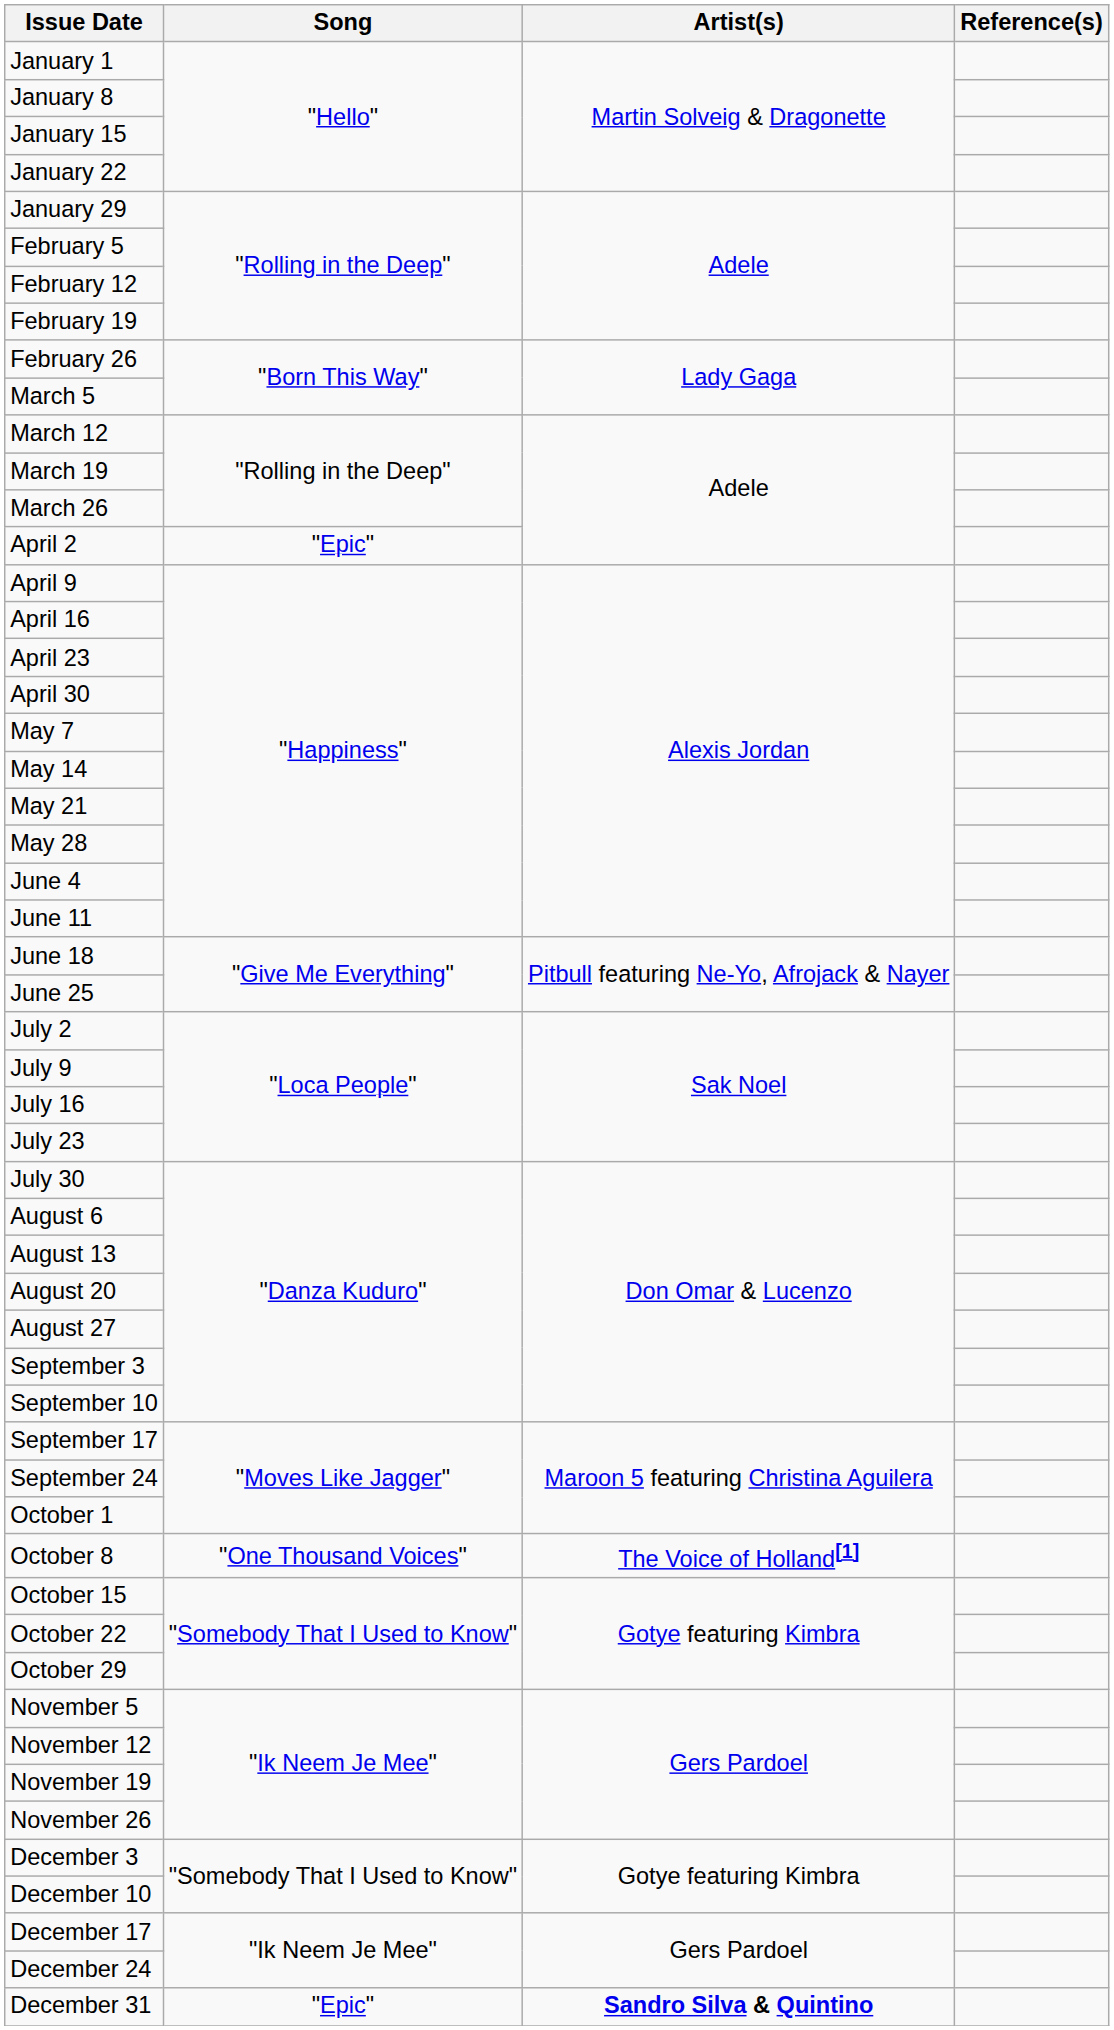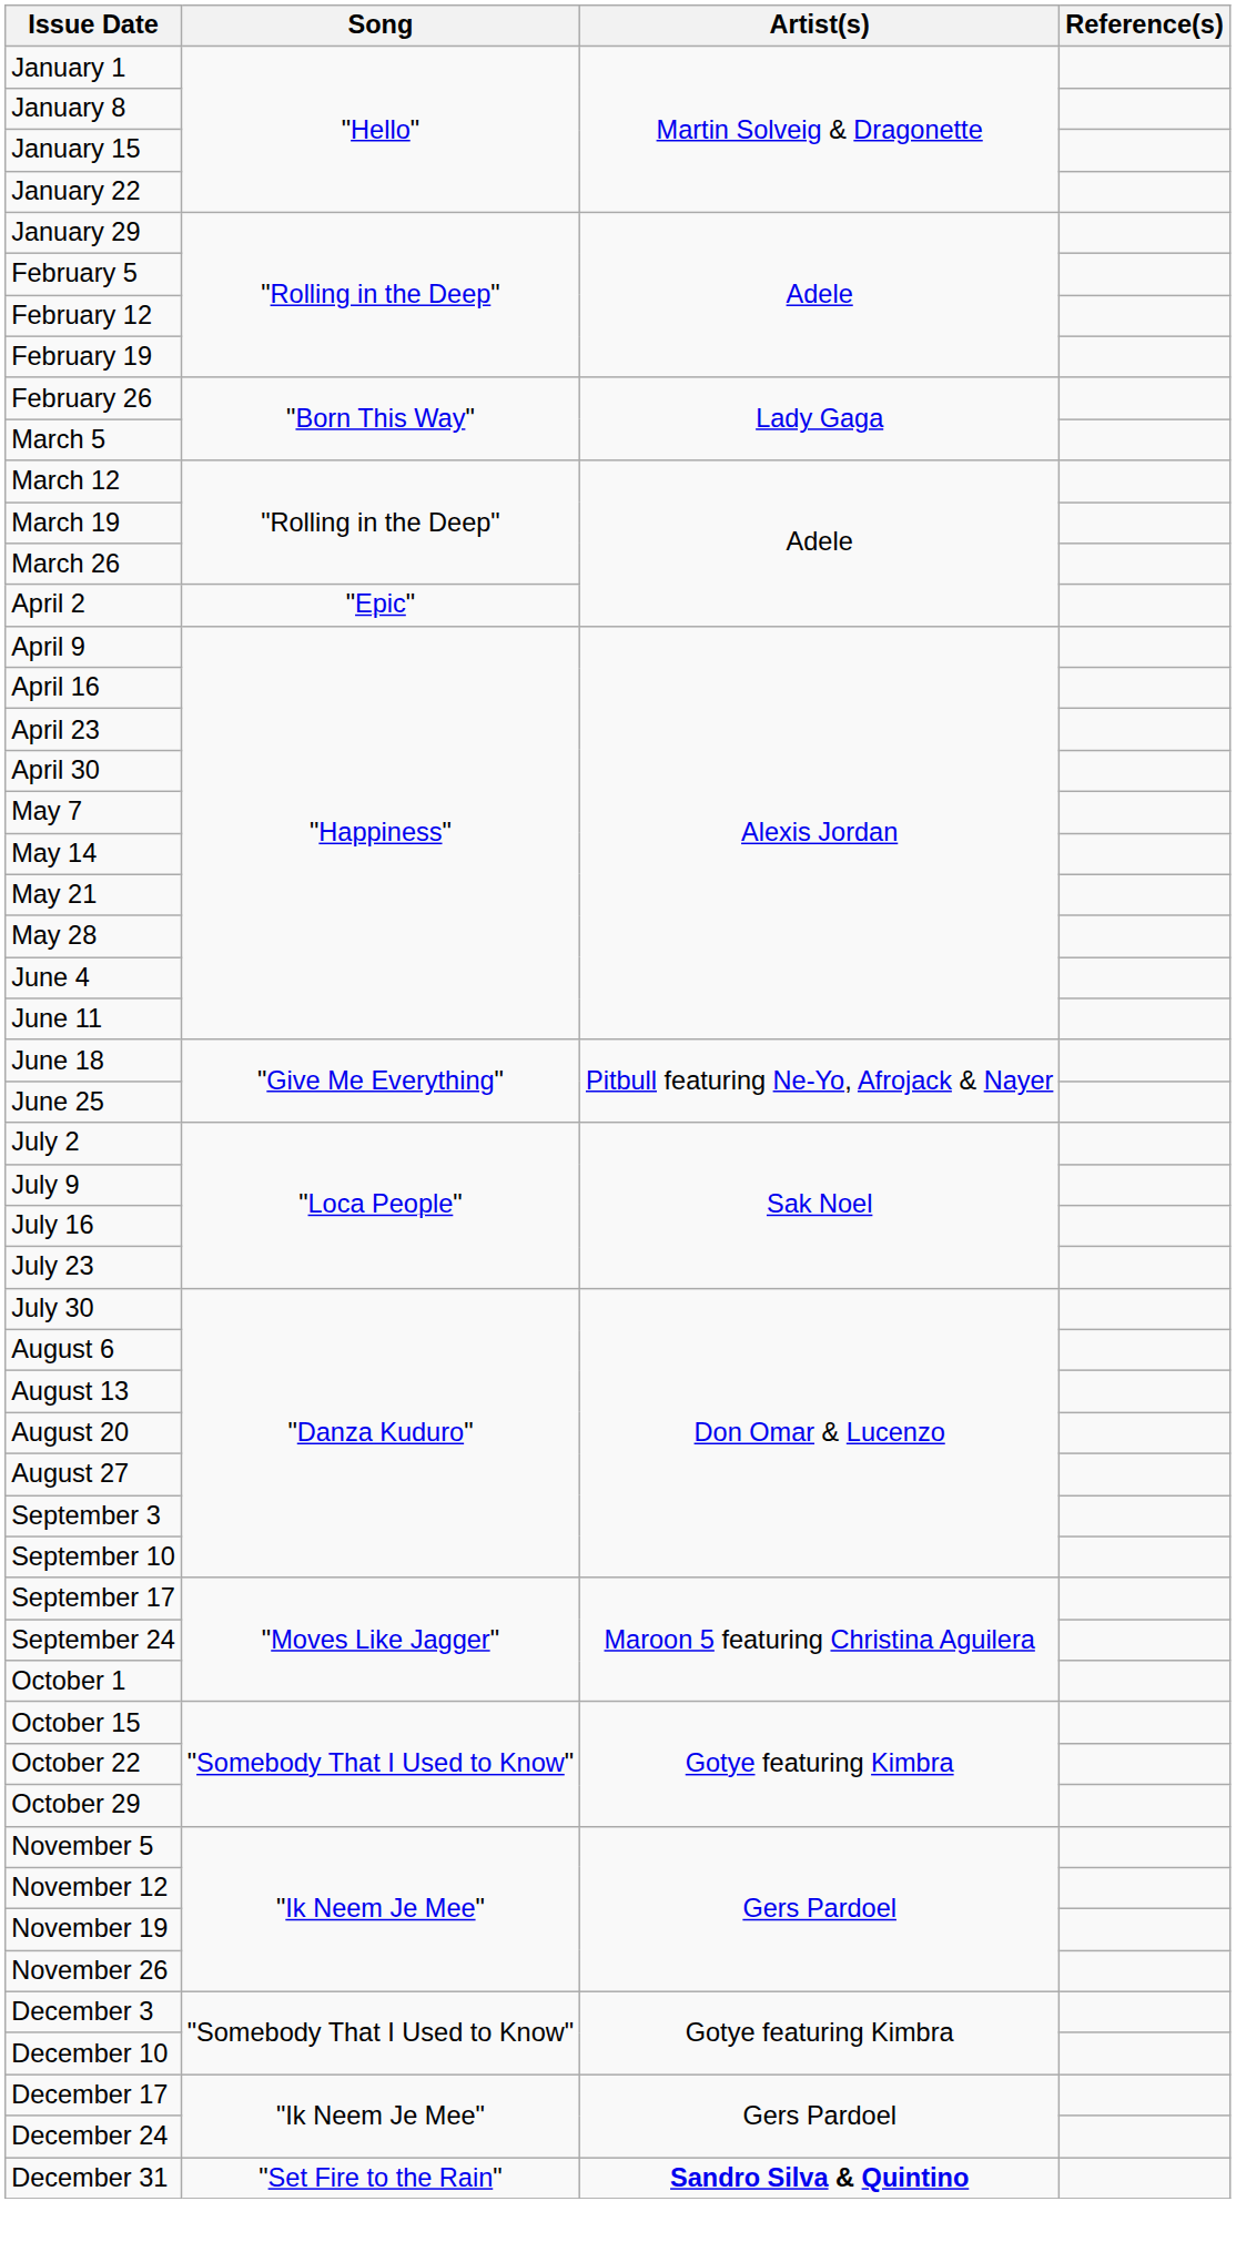- row: October 8 | "One Thousand Voices" | The Voice of Holland[1]
December 31 | Song: "Epic" -> "Set Fire to the Rain"
